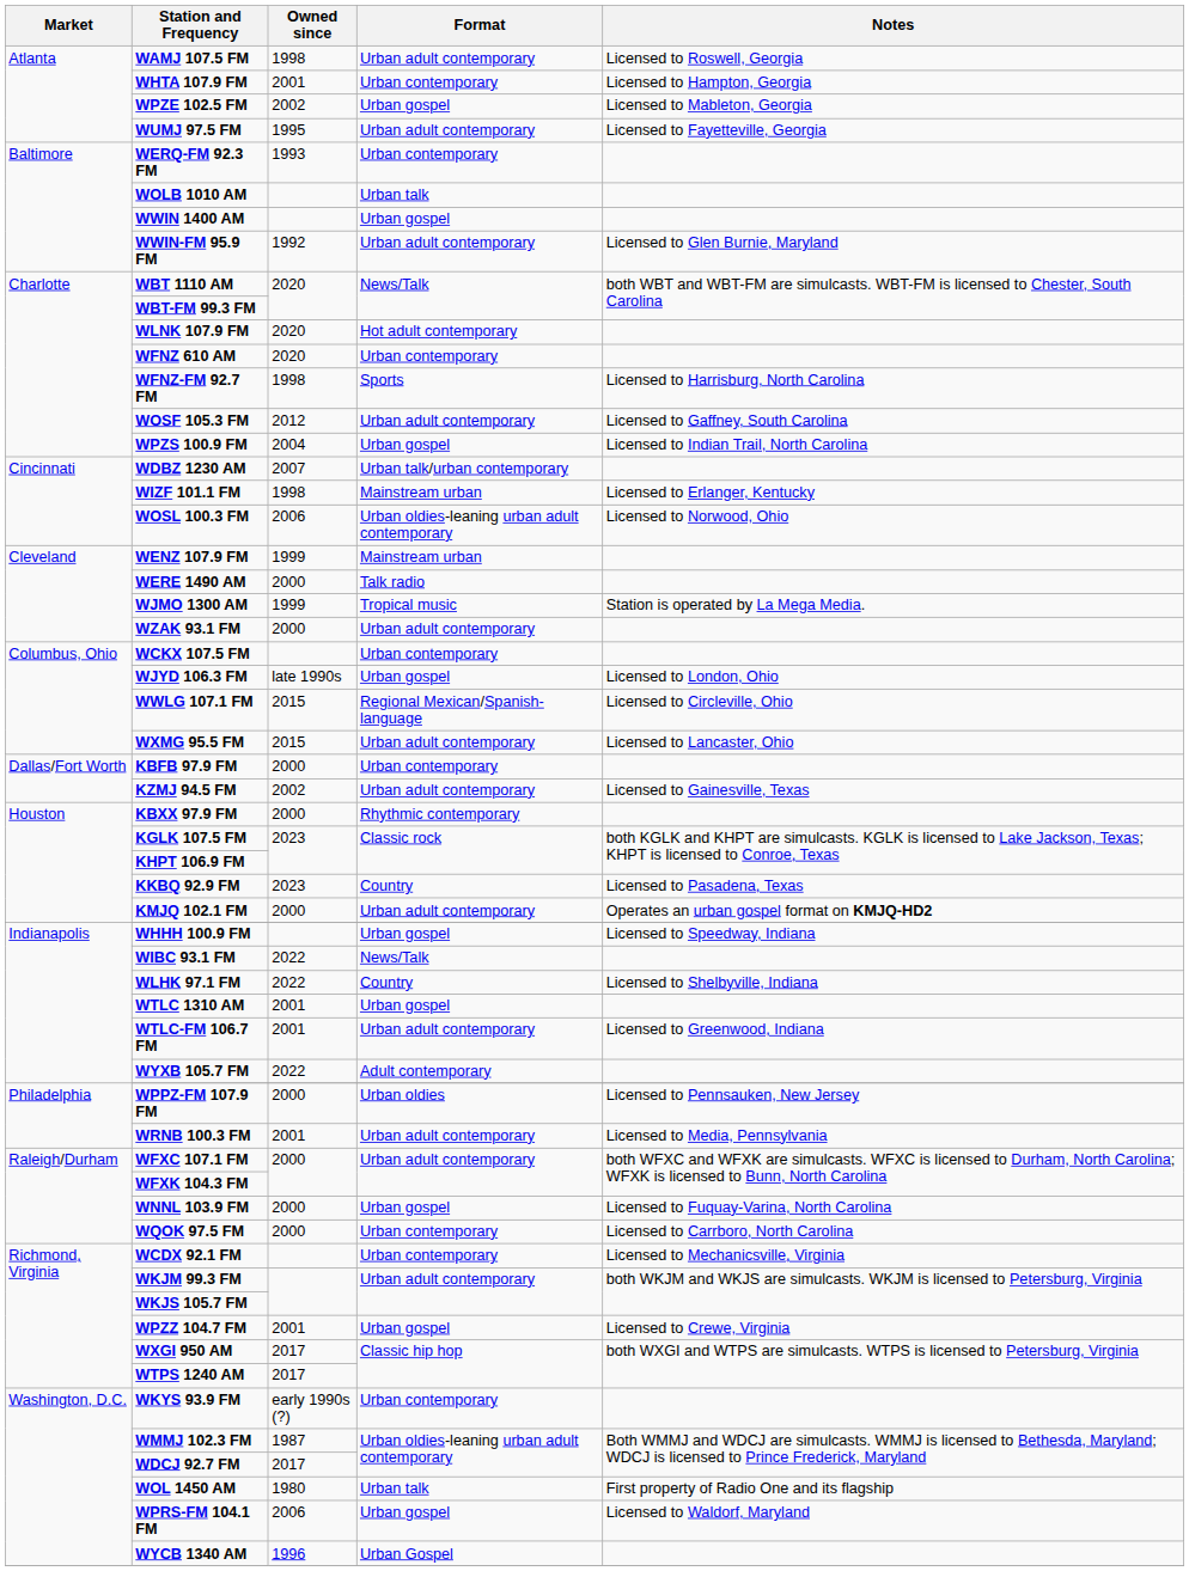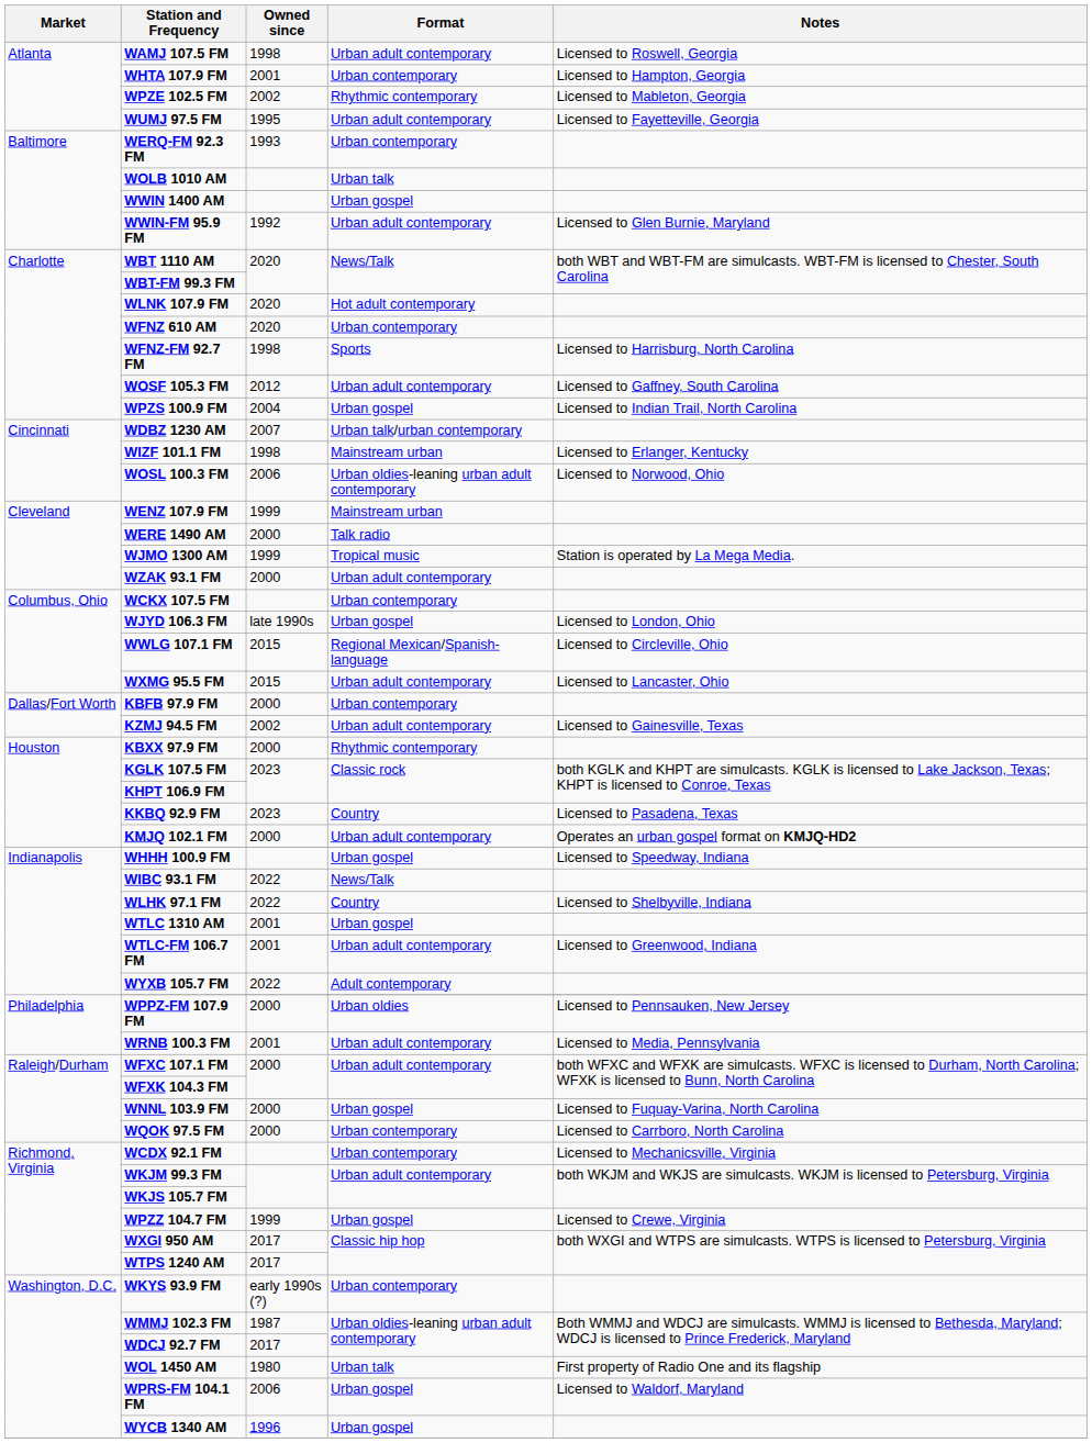WPZE 102.5 FM | Format: Urban gospel -> Rhythmic contemporary
WPZZ 104.7 FM | Owned since: 2001 -> 1999
WYCB 1340 AM | Format: Urban Gospel -> Urban gospel
